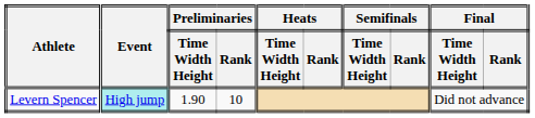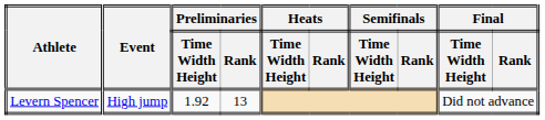Levern Spencer | Event: paleturquoise background -> no background
Levern Spencer | Preliminaries / Time Width Height: 1.90 -> 1.92
Levern Spencer | Preliminaries / Rank: 10 -> 13
